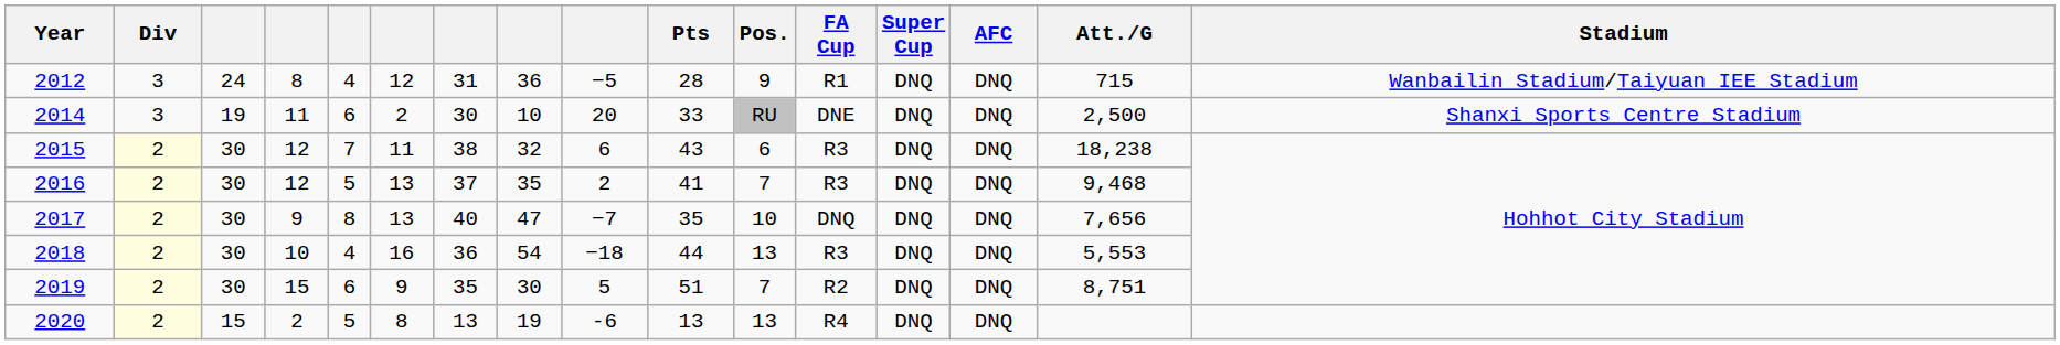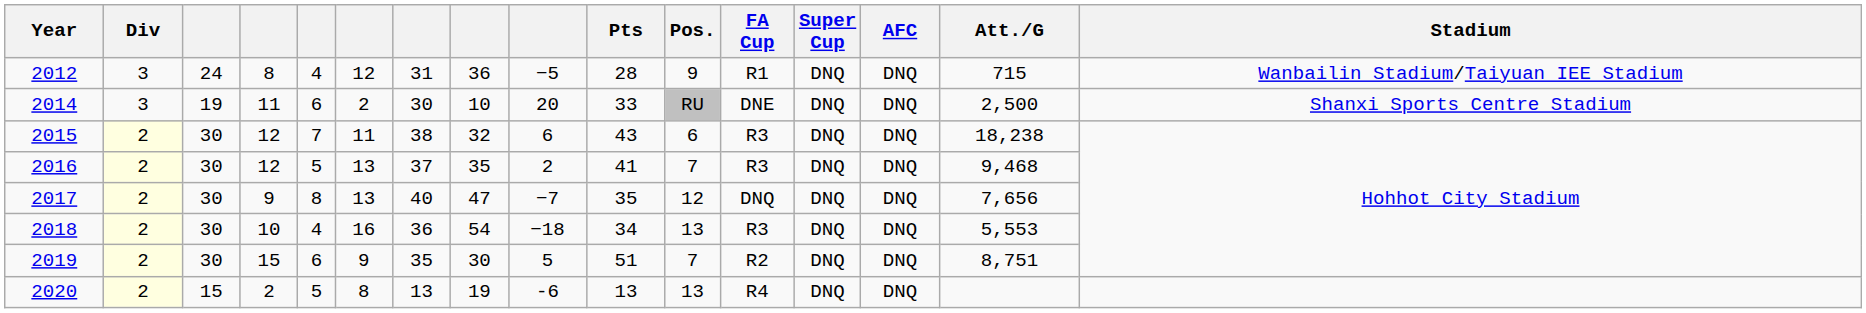2017 | Pos.: 10 -> 12
2018 | Pts: 44 -> 34
